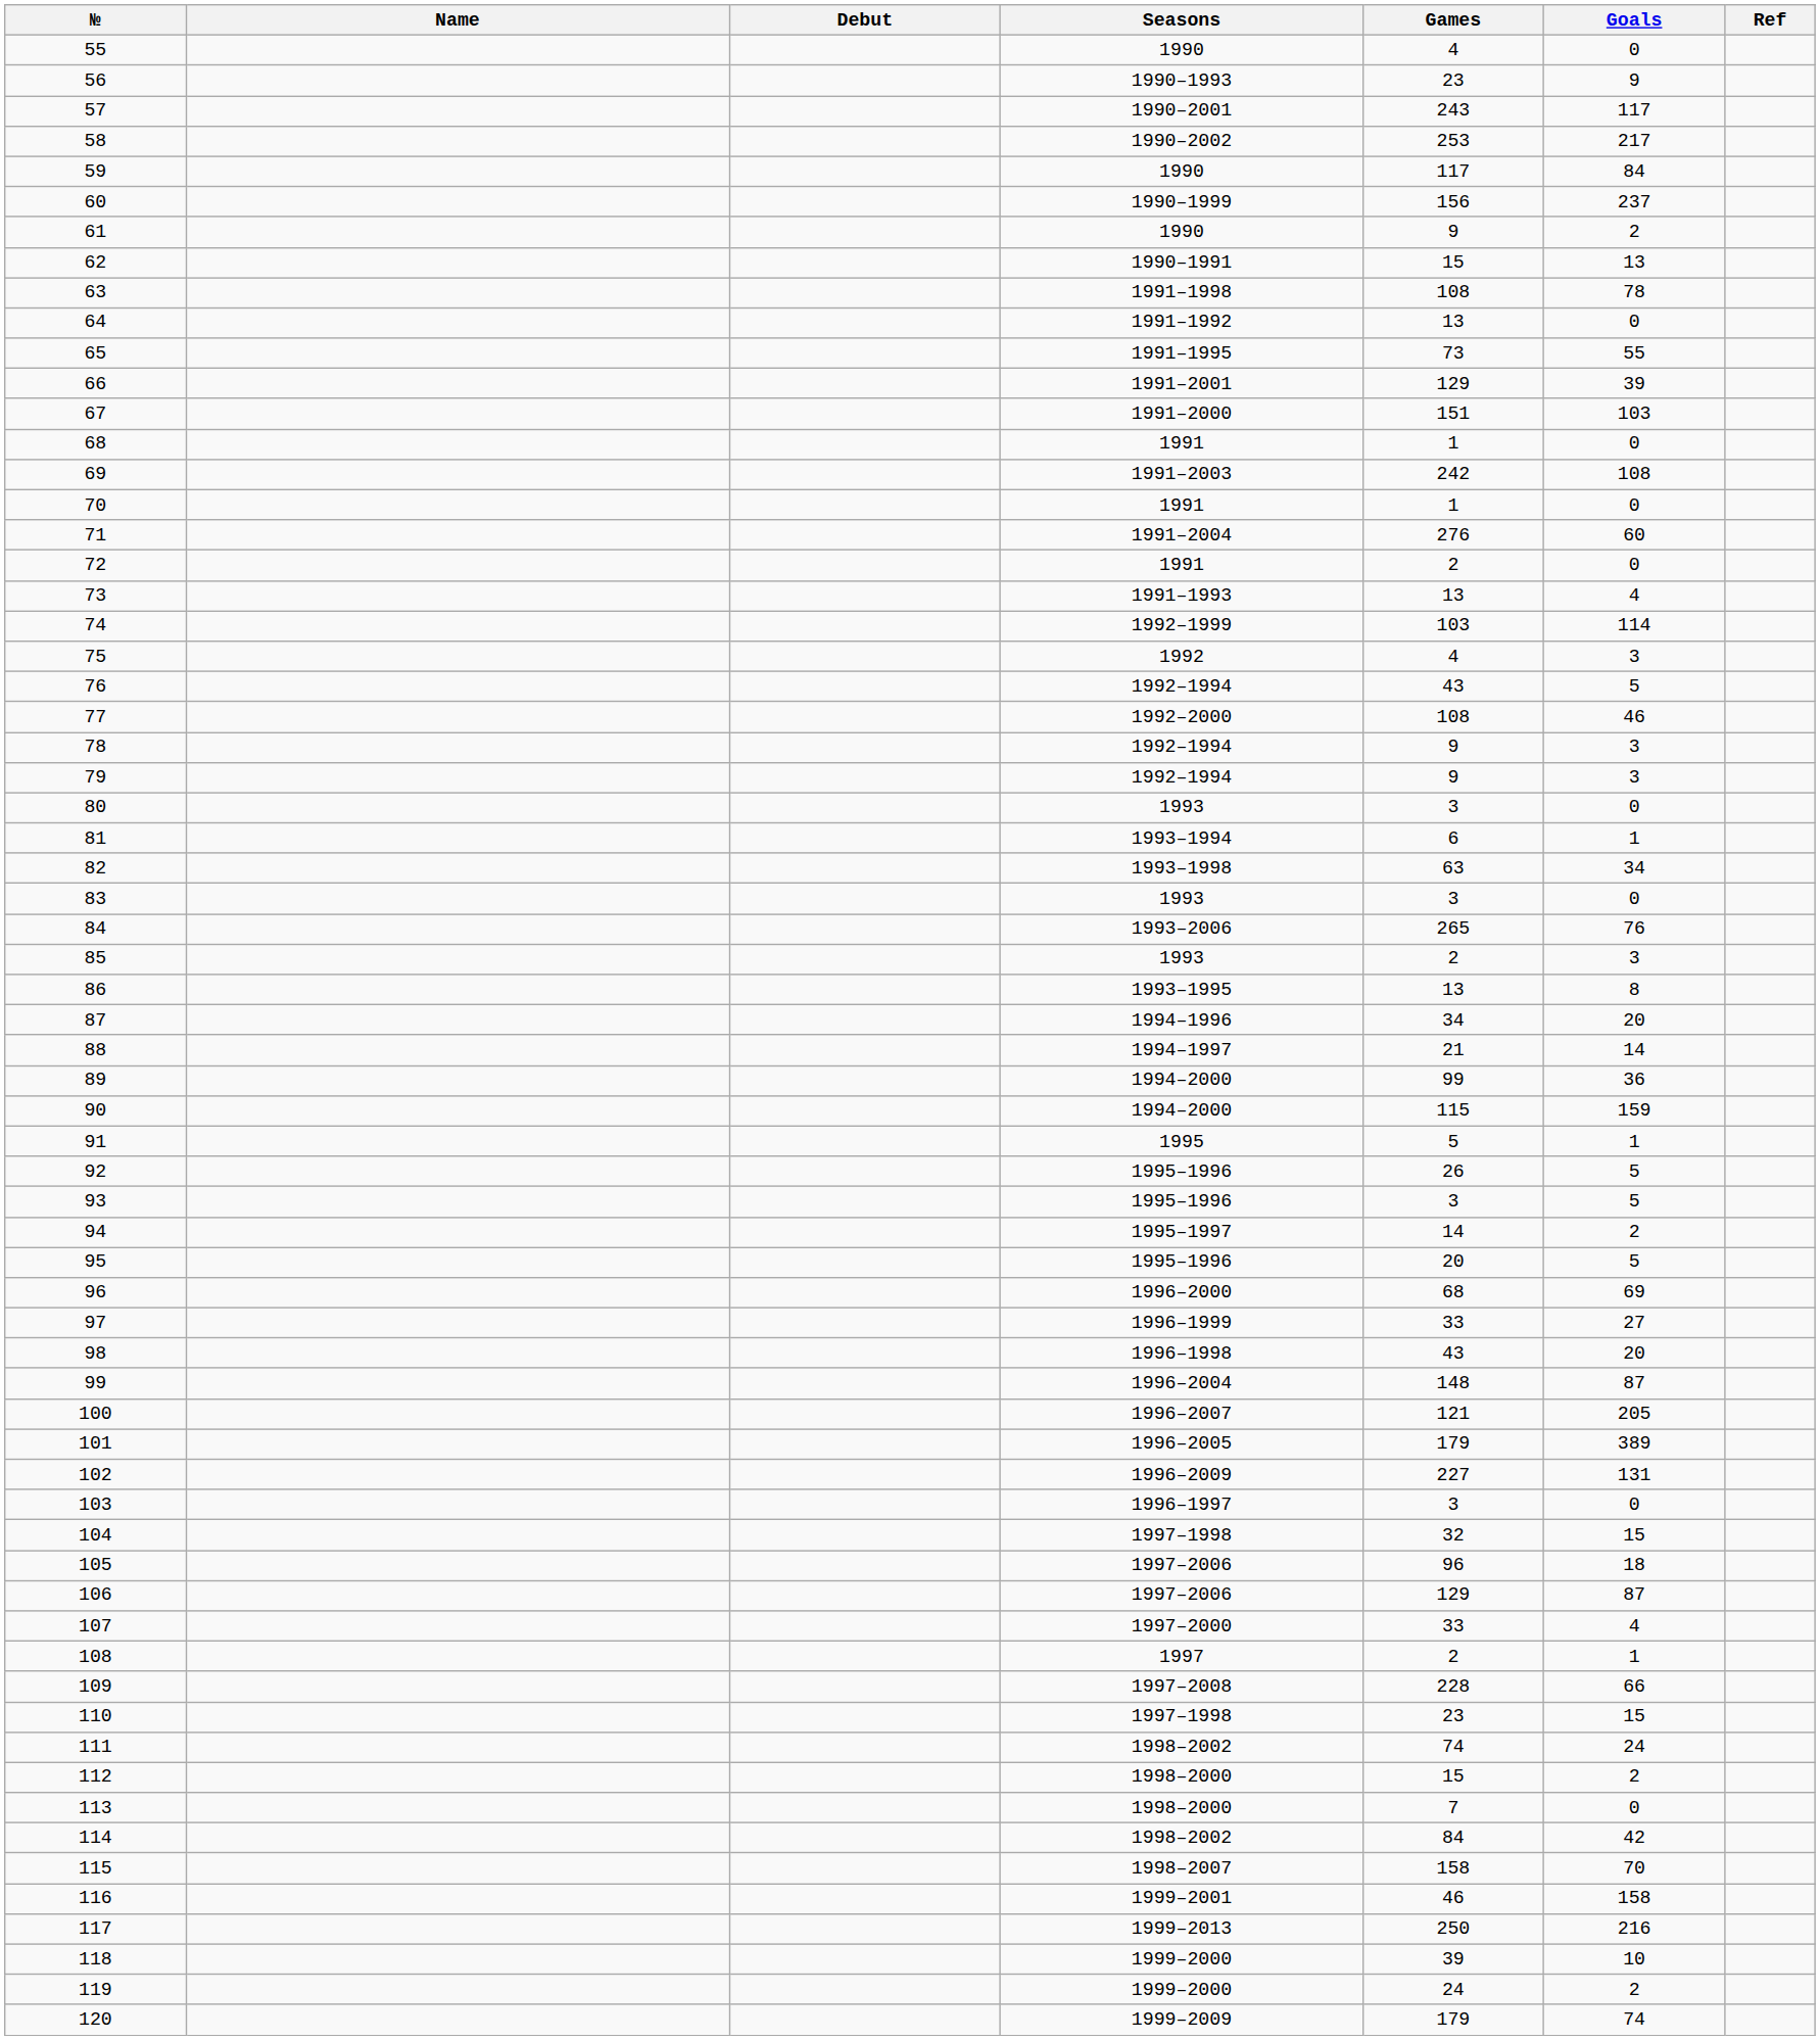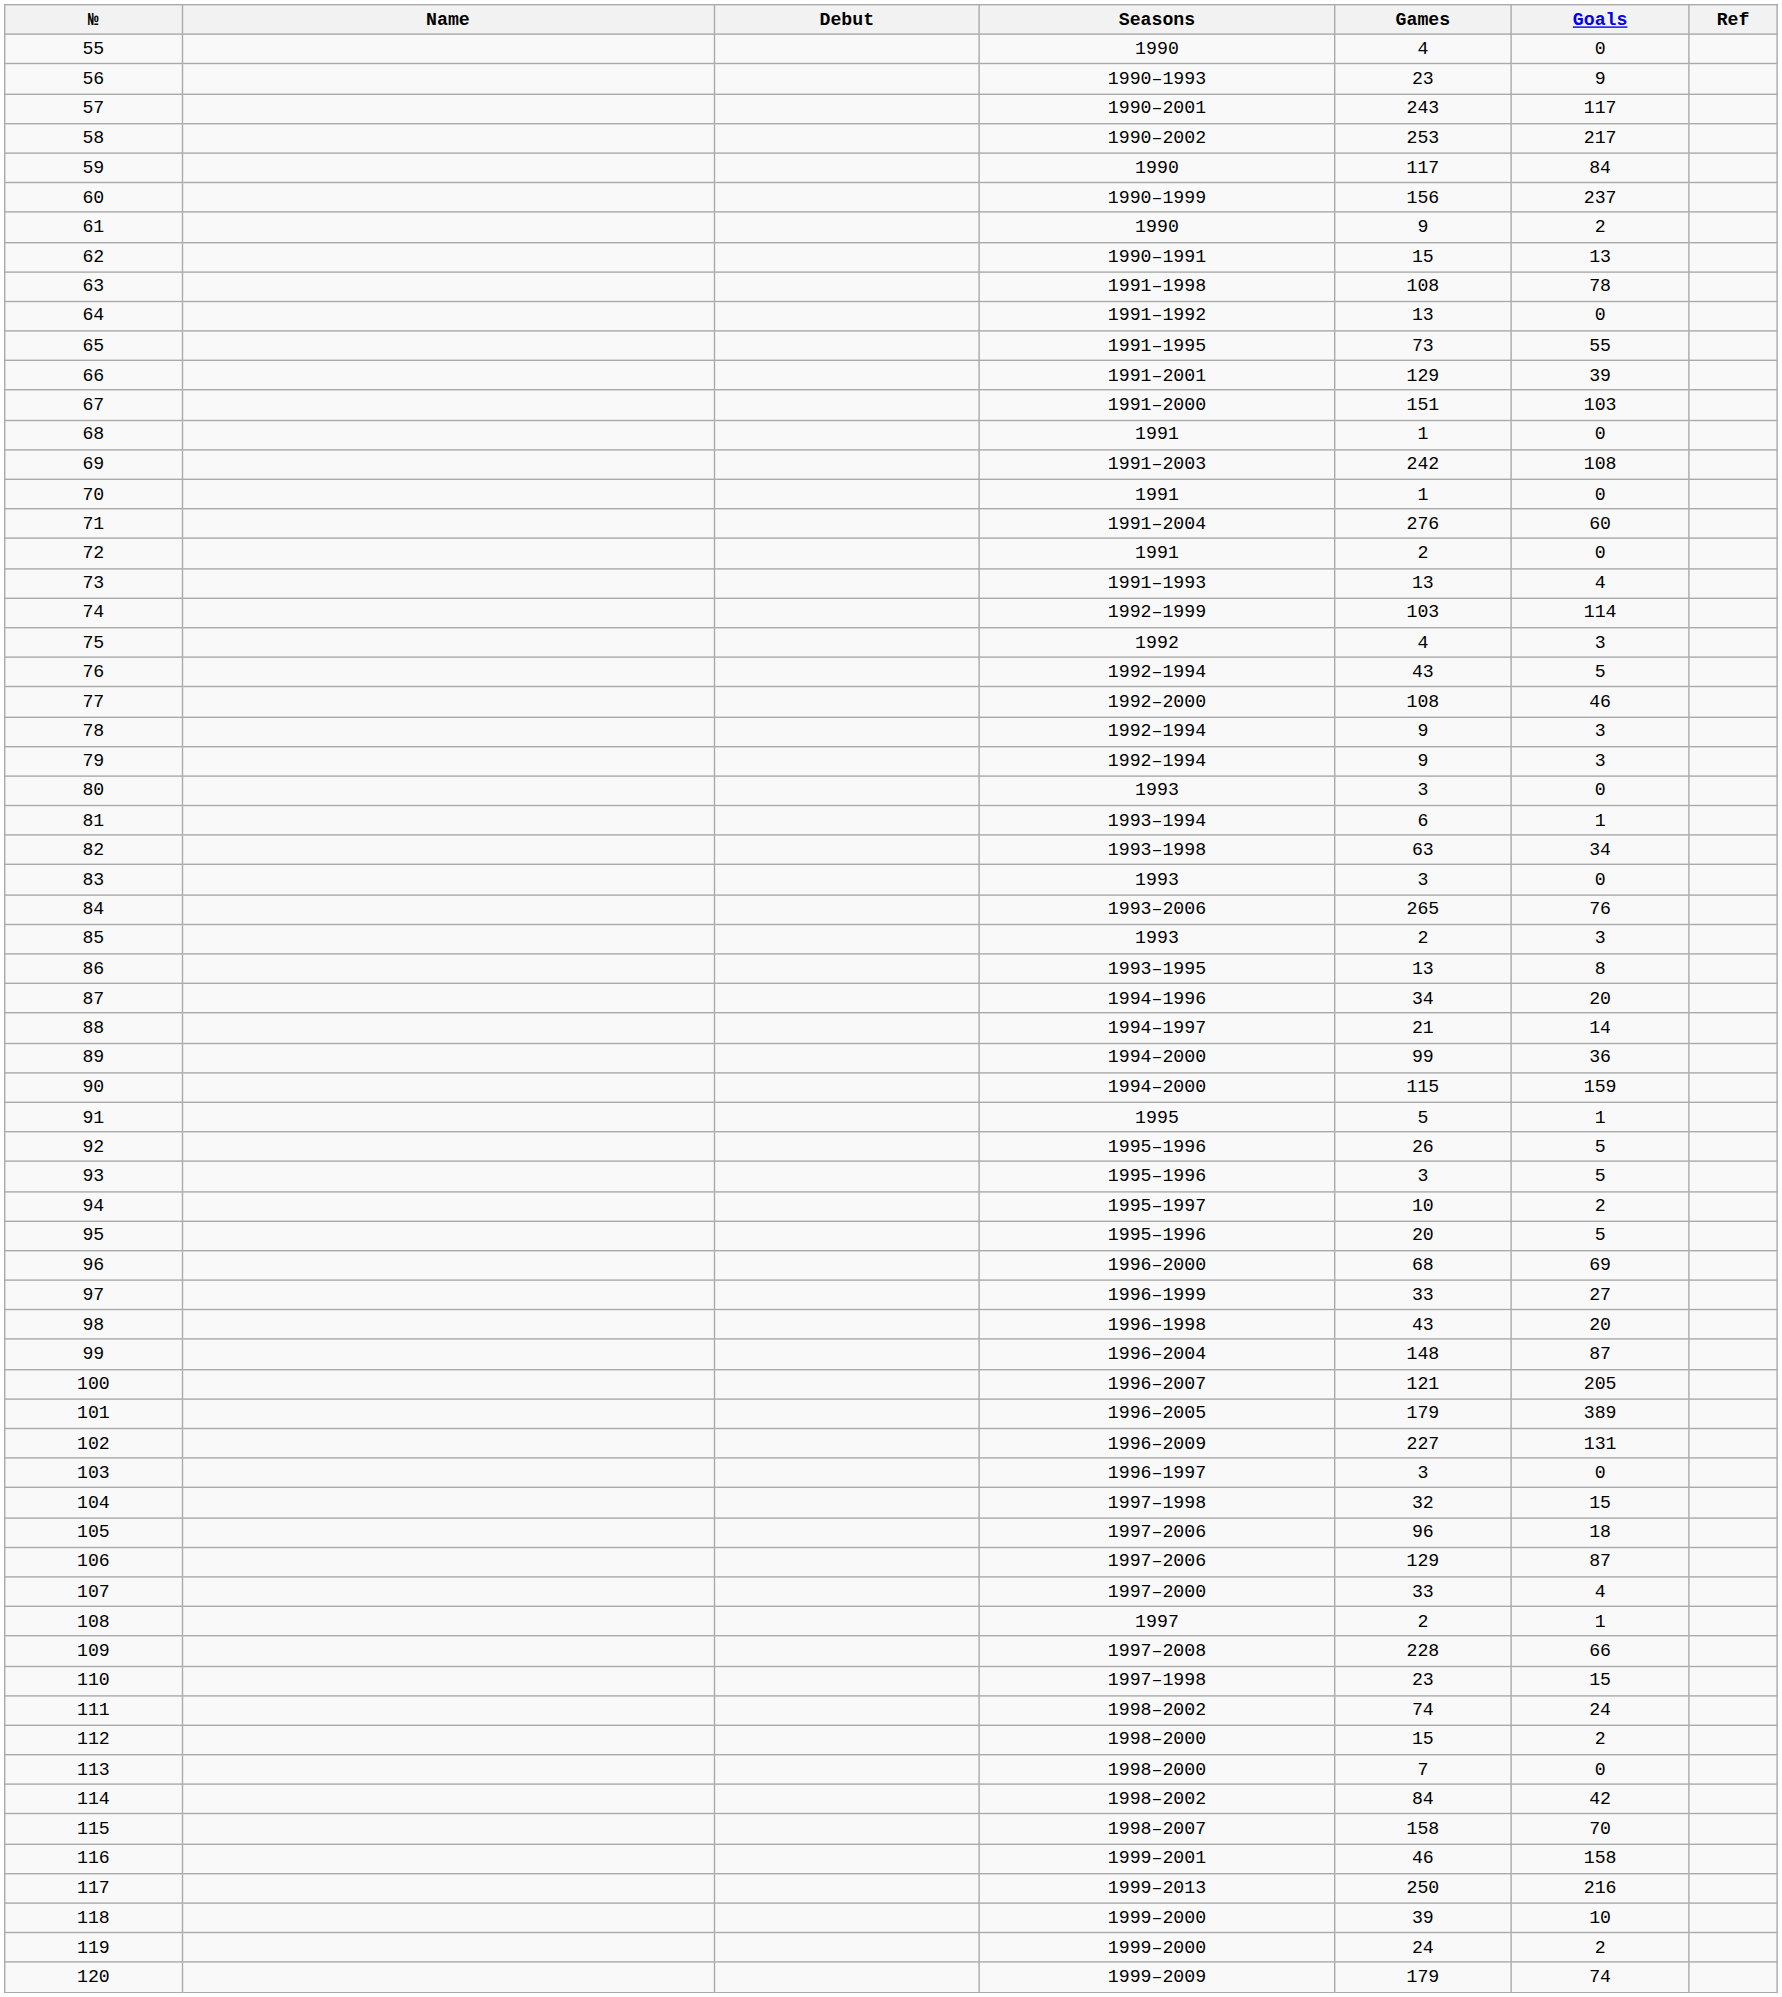94 | Games: 14 -> 10
